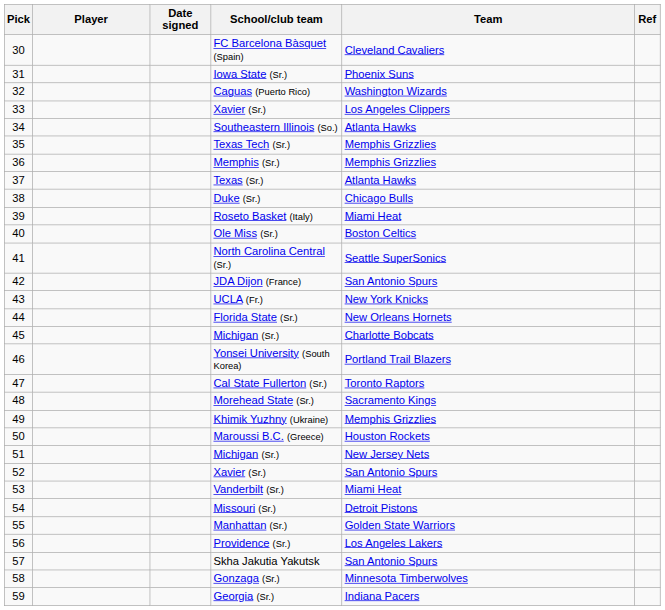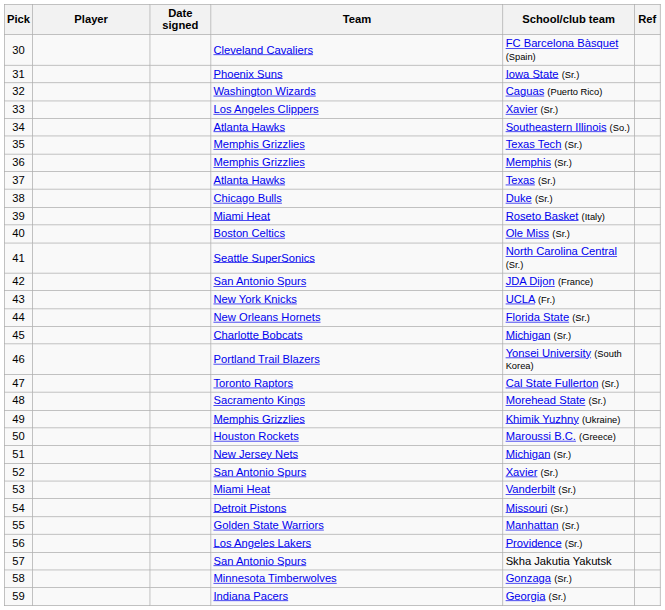columns swapped: Team <-> School/club team
